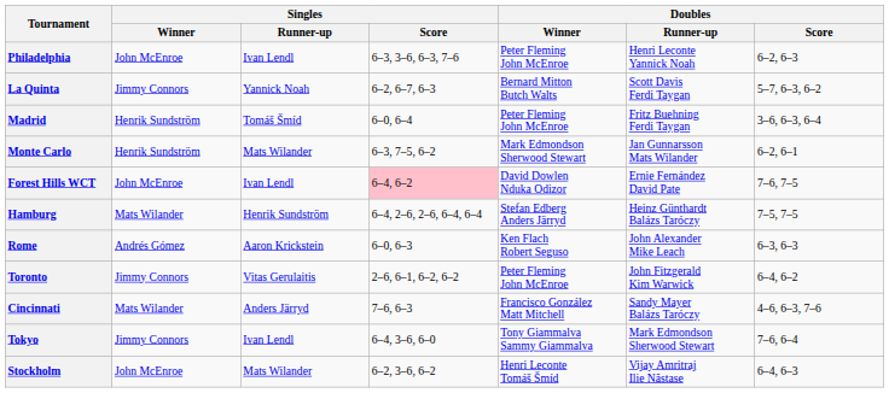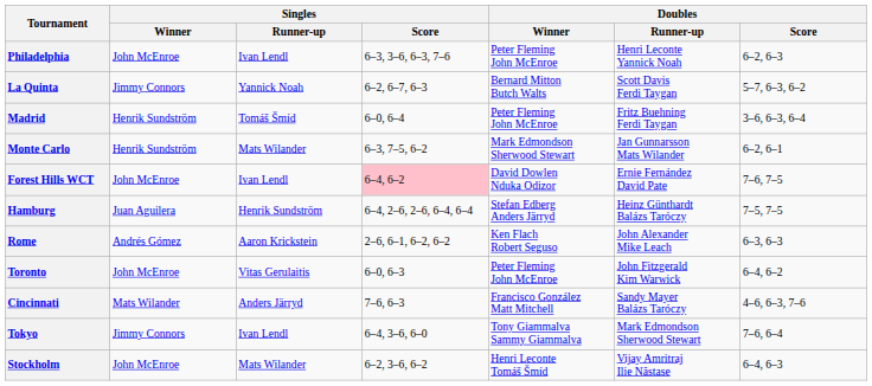Hamburg | Singles / Winner: Mats Wilander -> Juan Aguilera
Rome | Singles / Score: 6–0, 6–3 -> 2–6, 6–1, 6–2, 6–2
Toronto | Singles / Winner: Jimmy Connors -> John McEnroe
Toronto | Singles / Score: 2–6, 6–1, 6–2, 6–2 -> 6–0, 6–3
